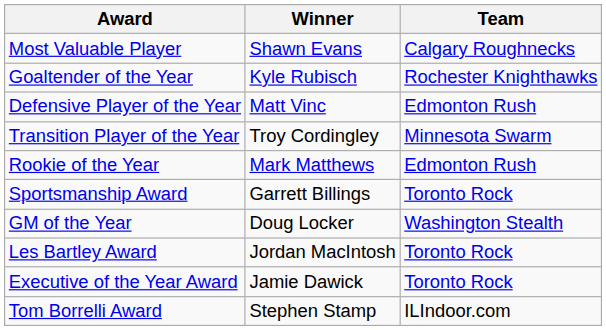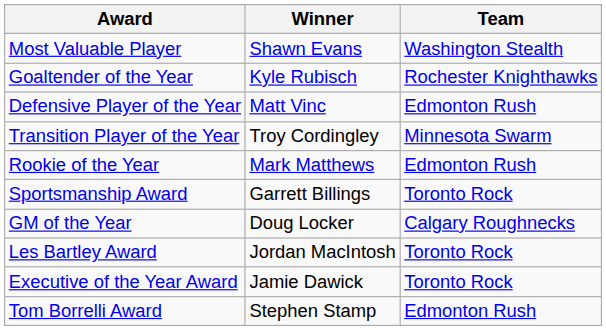Most Valuable Player | Team: Calgary Roughnecks -> Washington Stealth
GM of the Year | Team: Washington Stealth -> Calgary Roughnecks
Tom Borrelli Award | Team: ILIndoor.com -> Edmonton Rush
